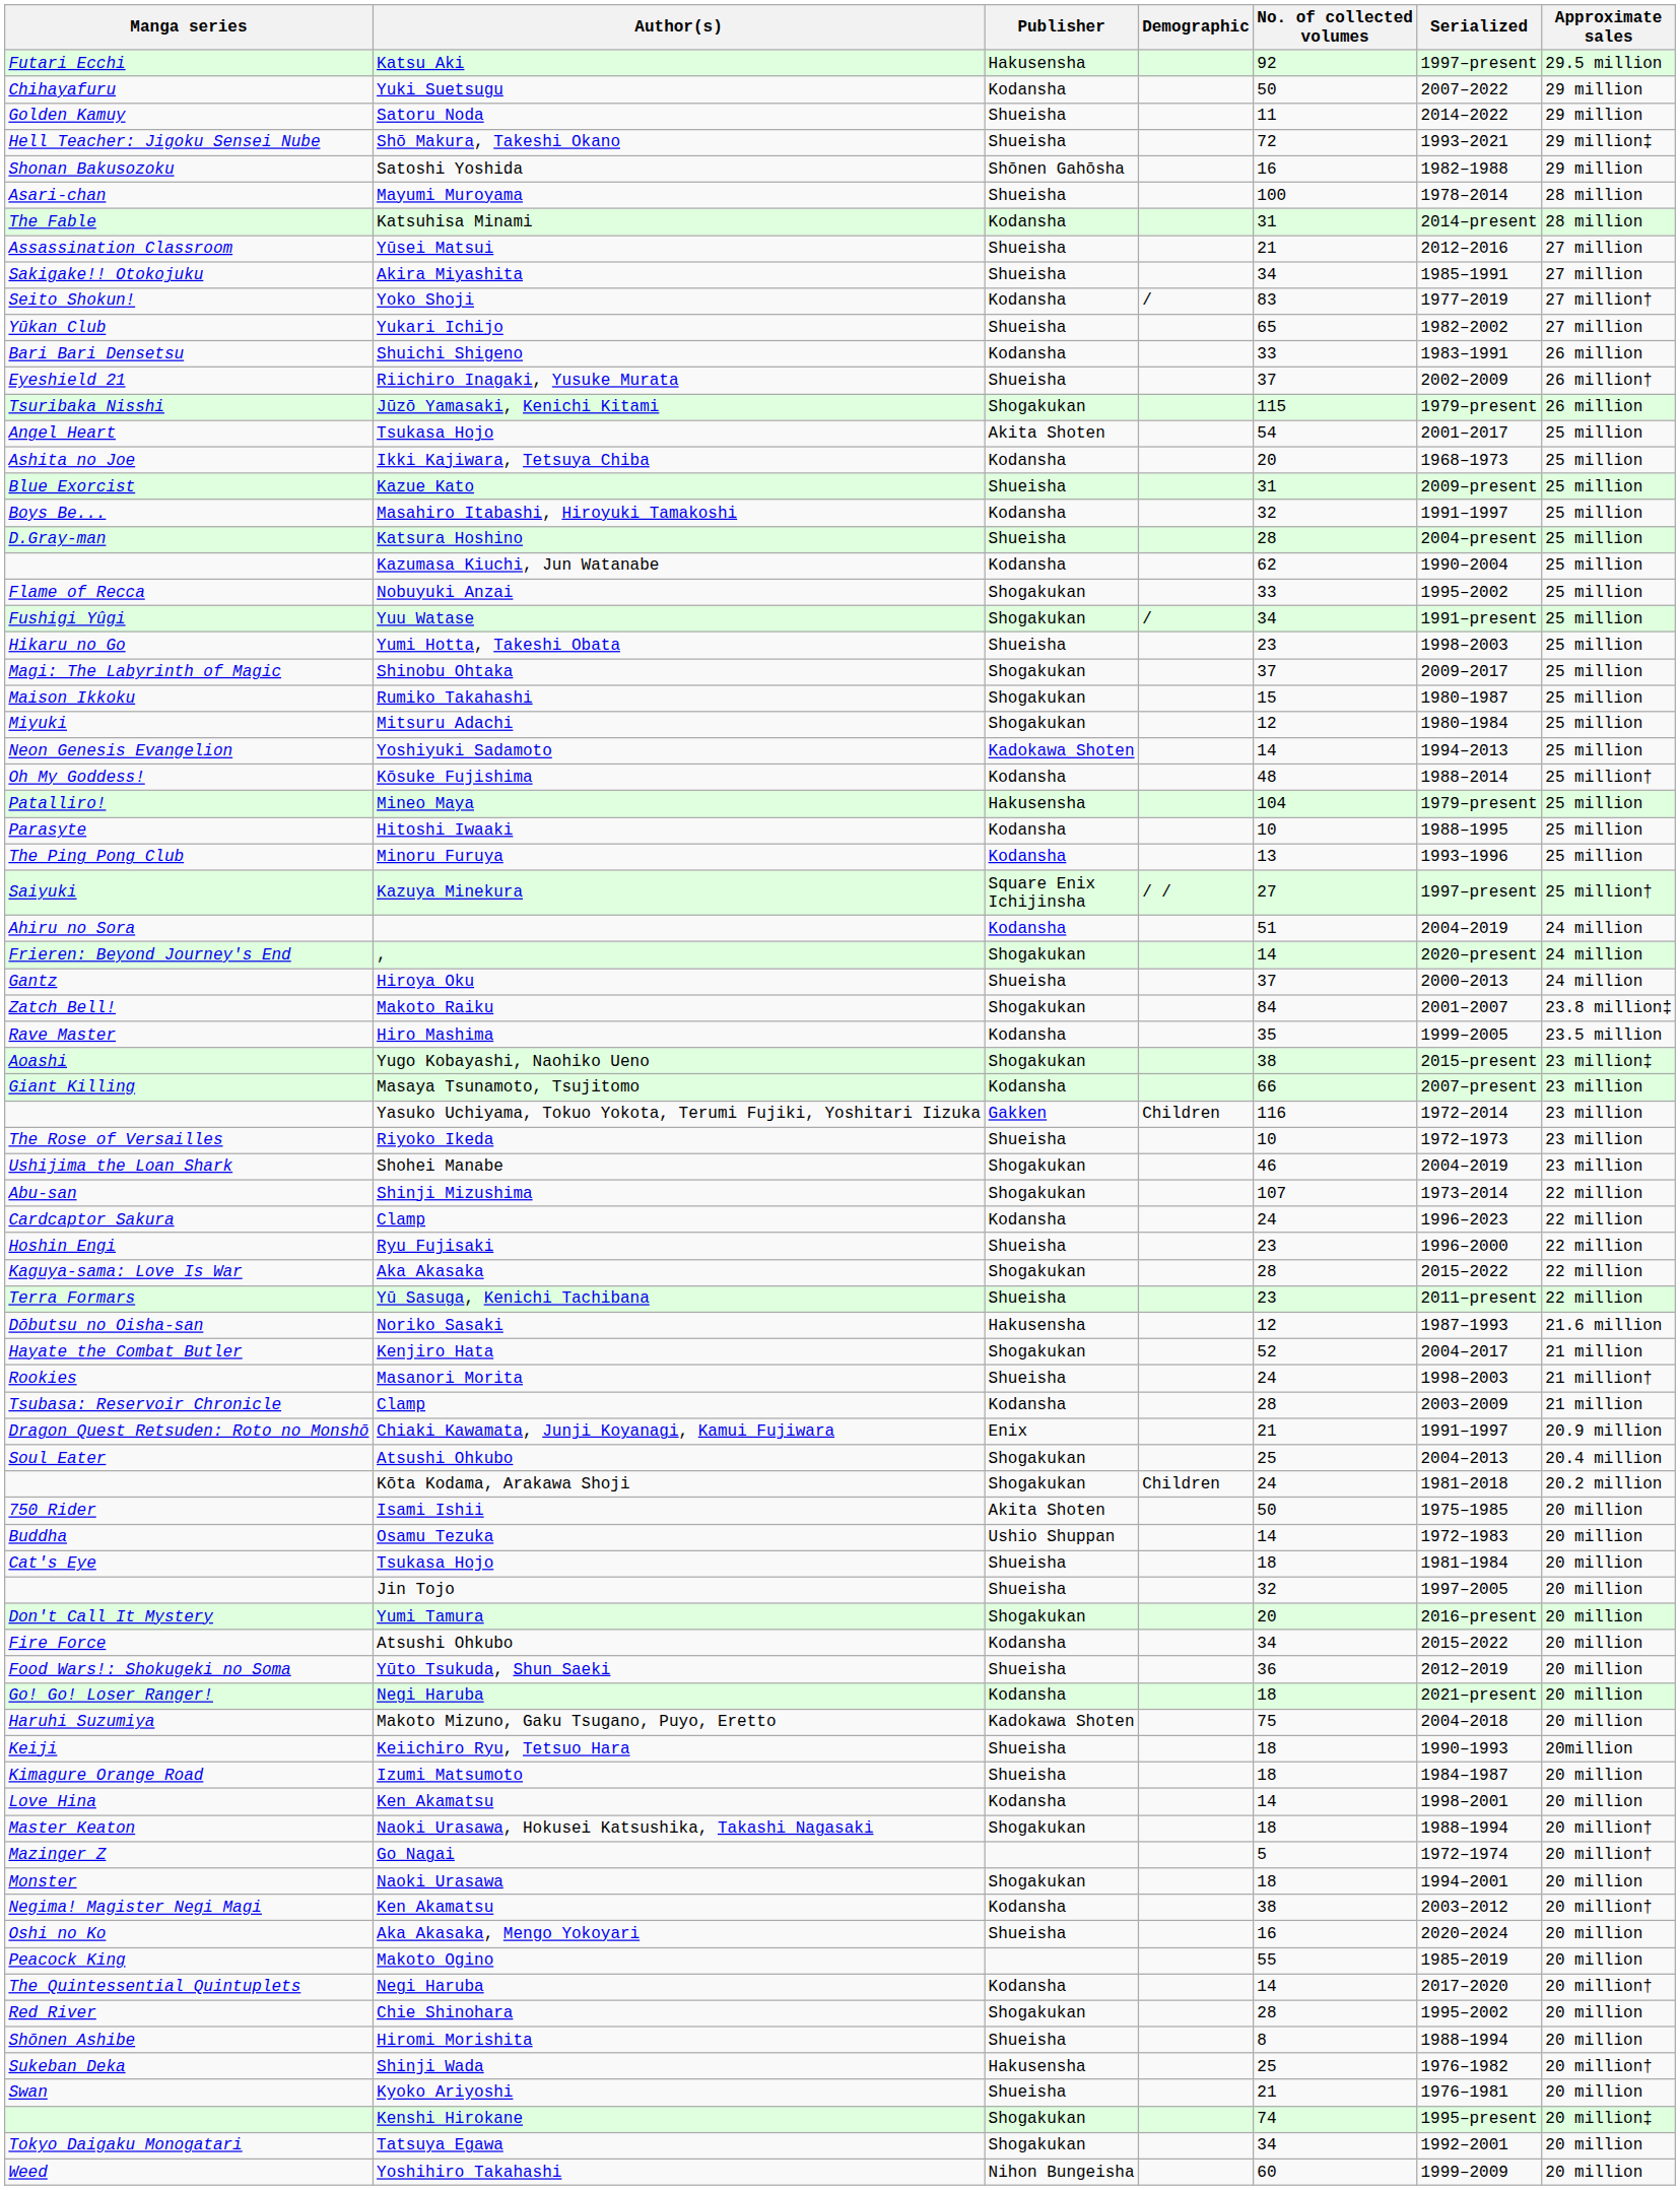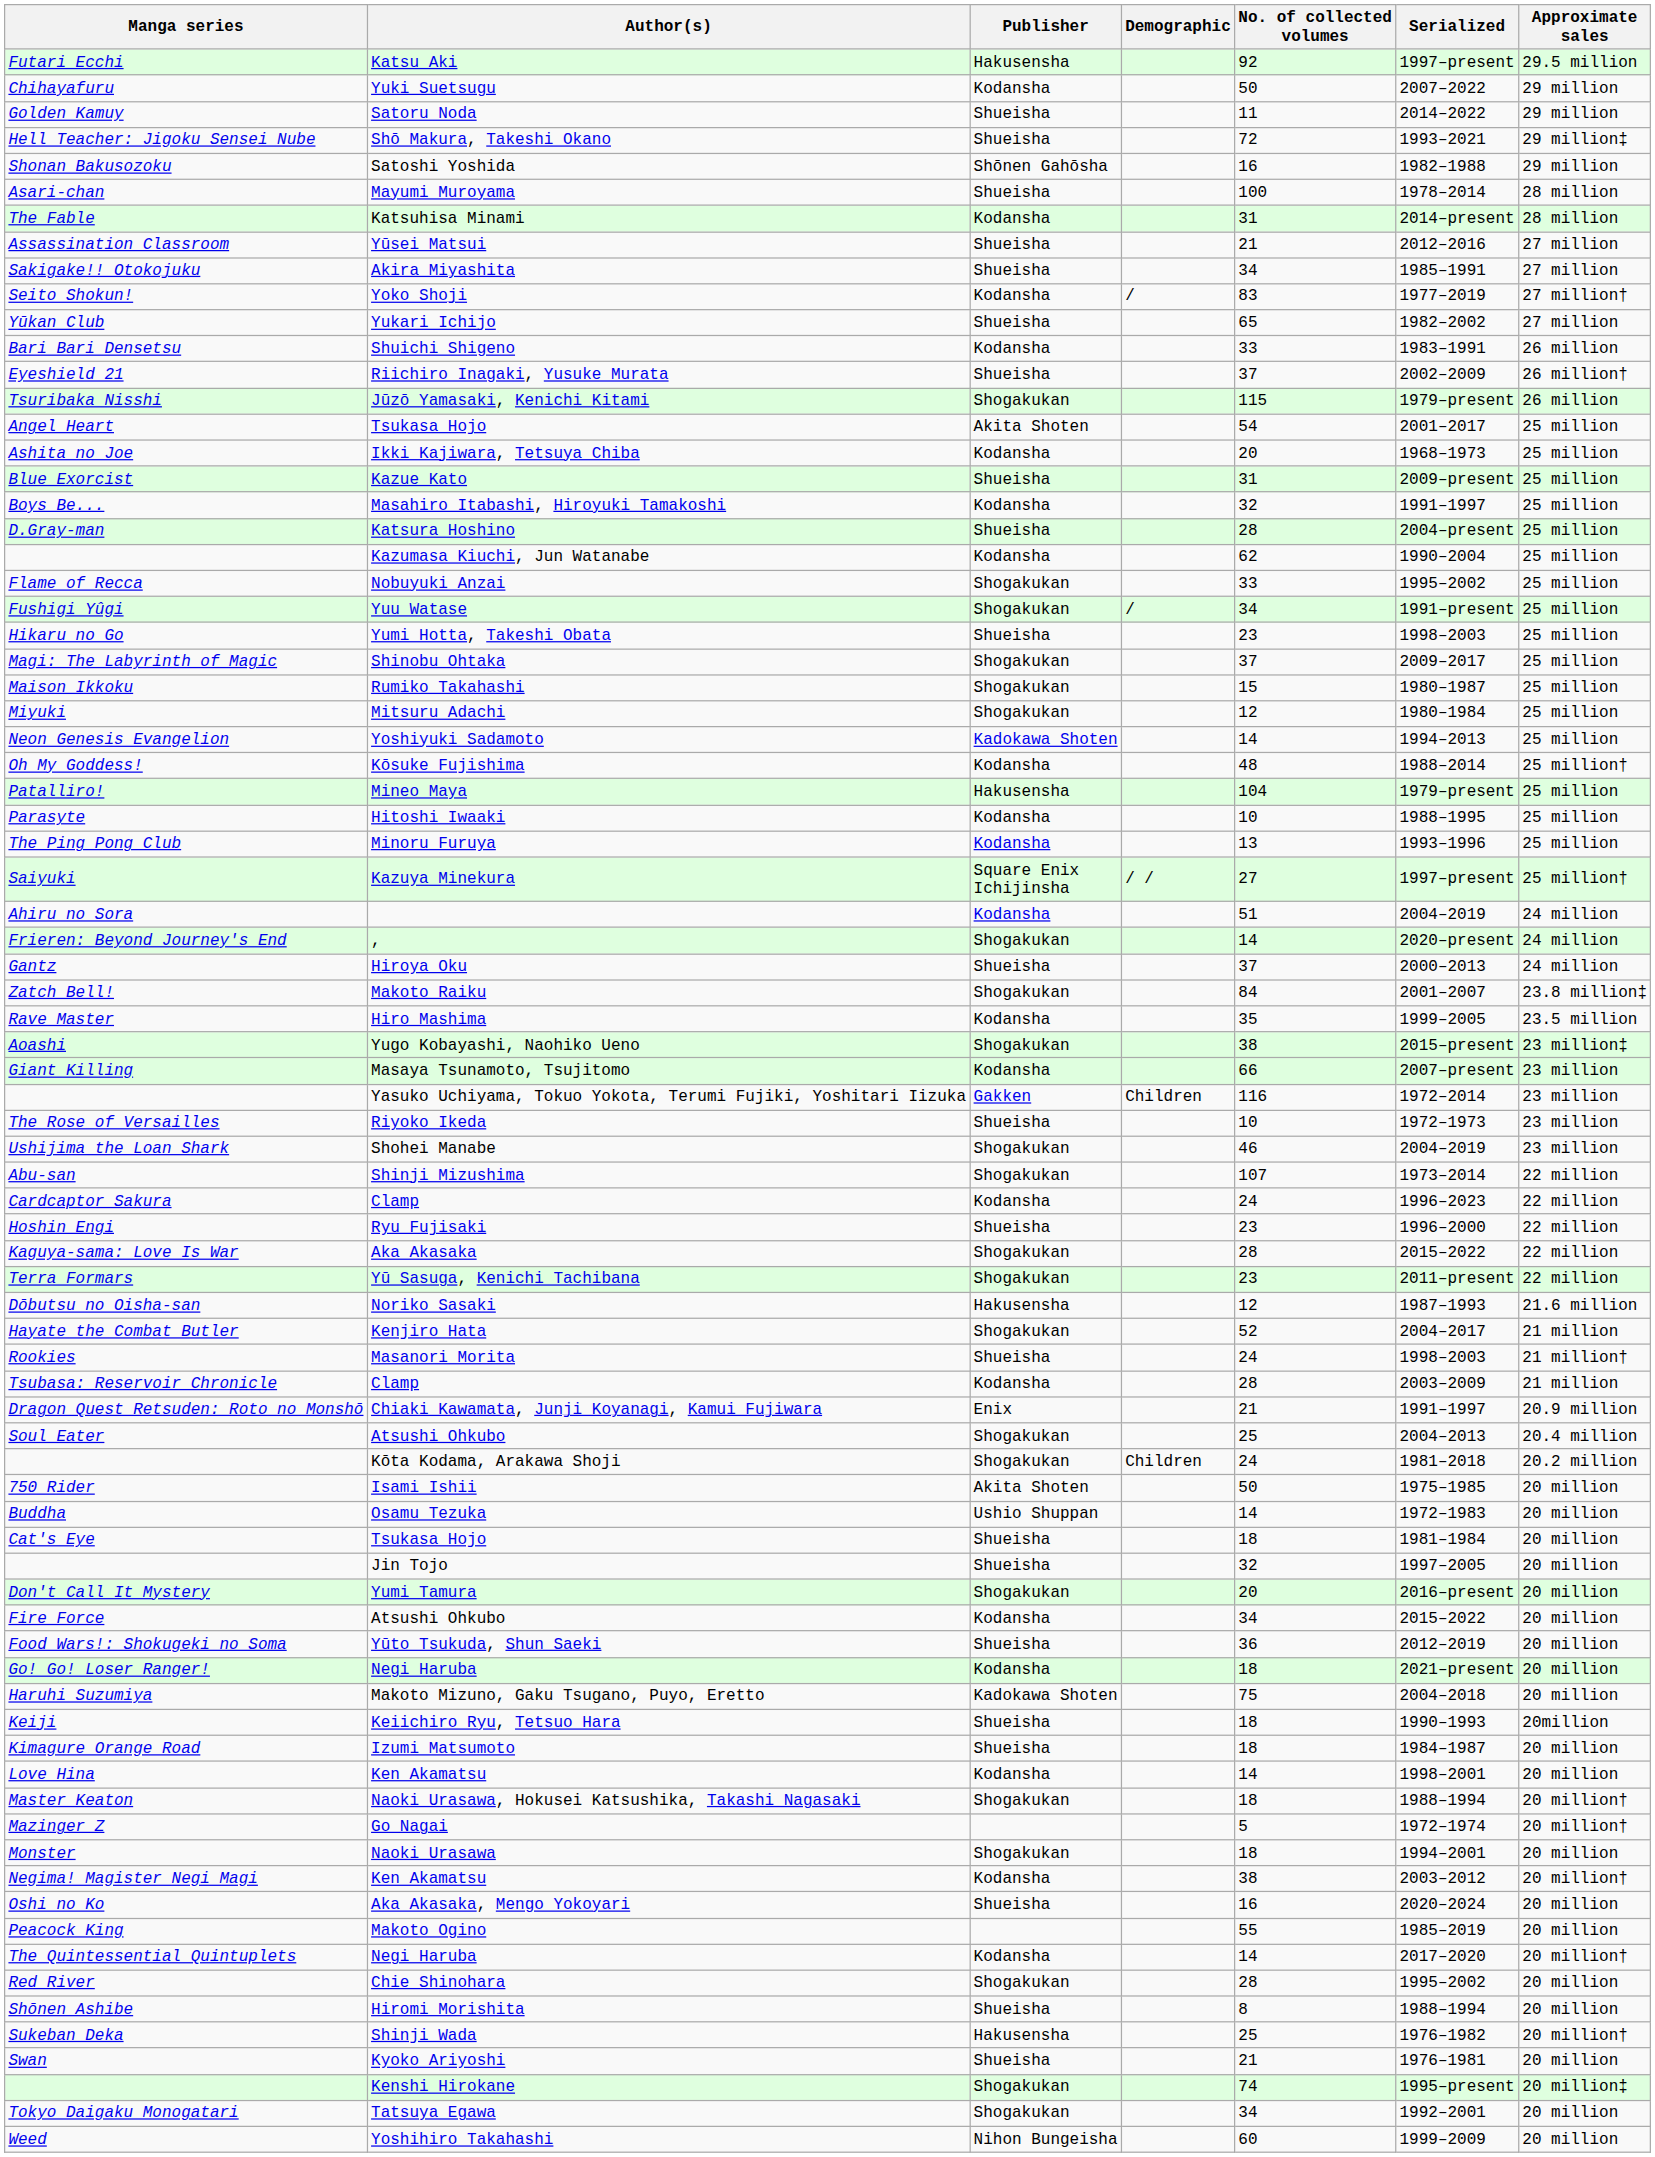Terra Formars | Publisher: Shueisha -> Shogakukan
